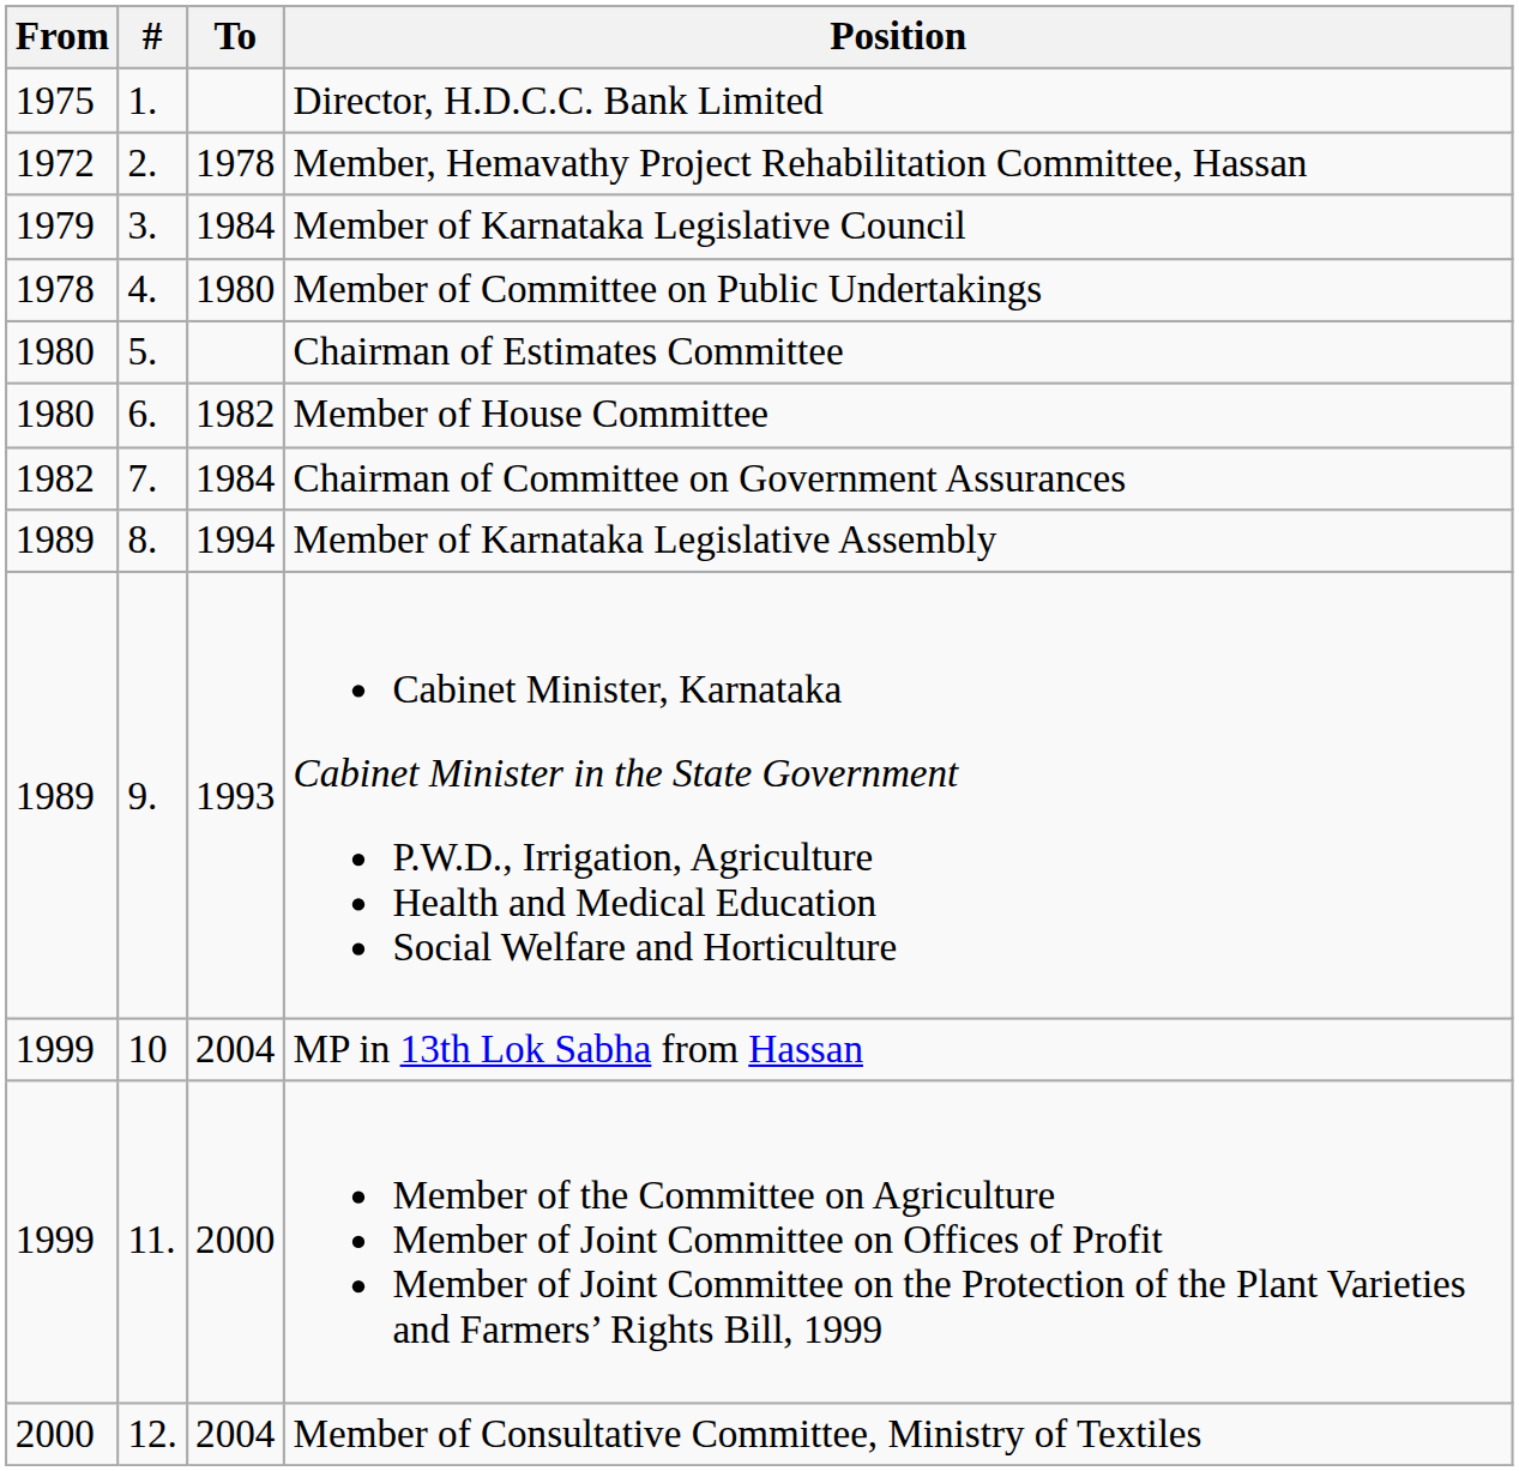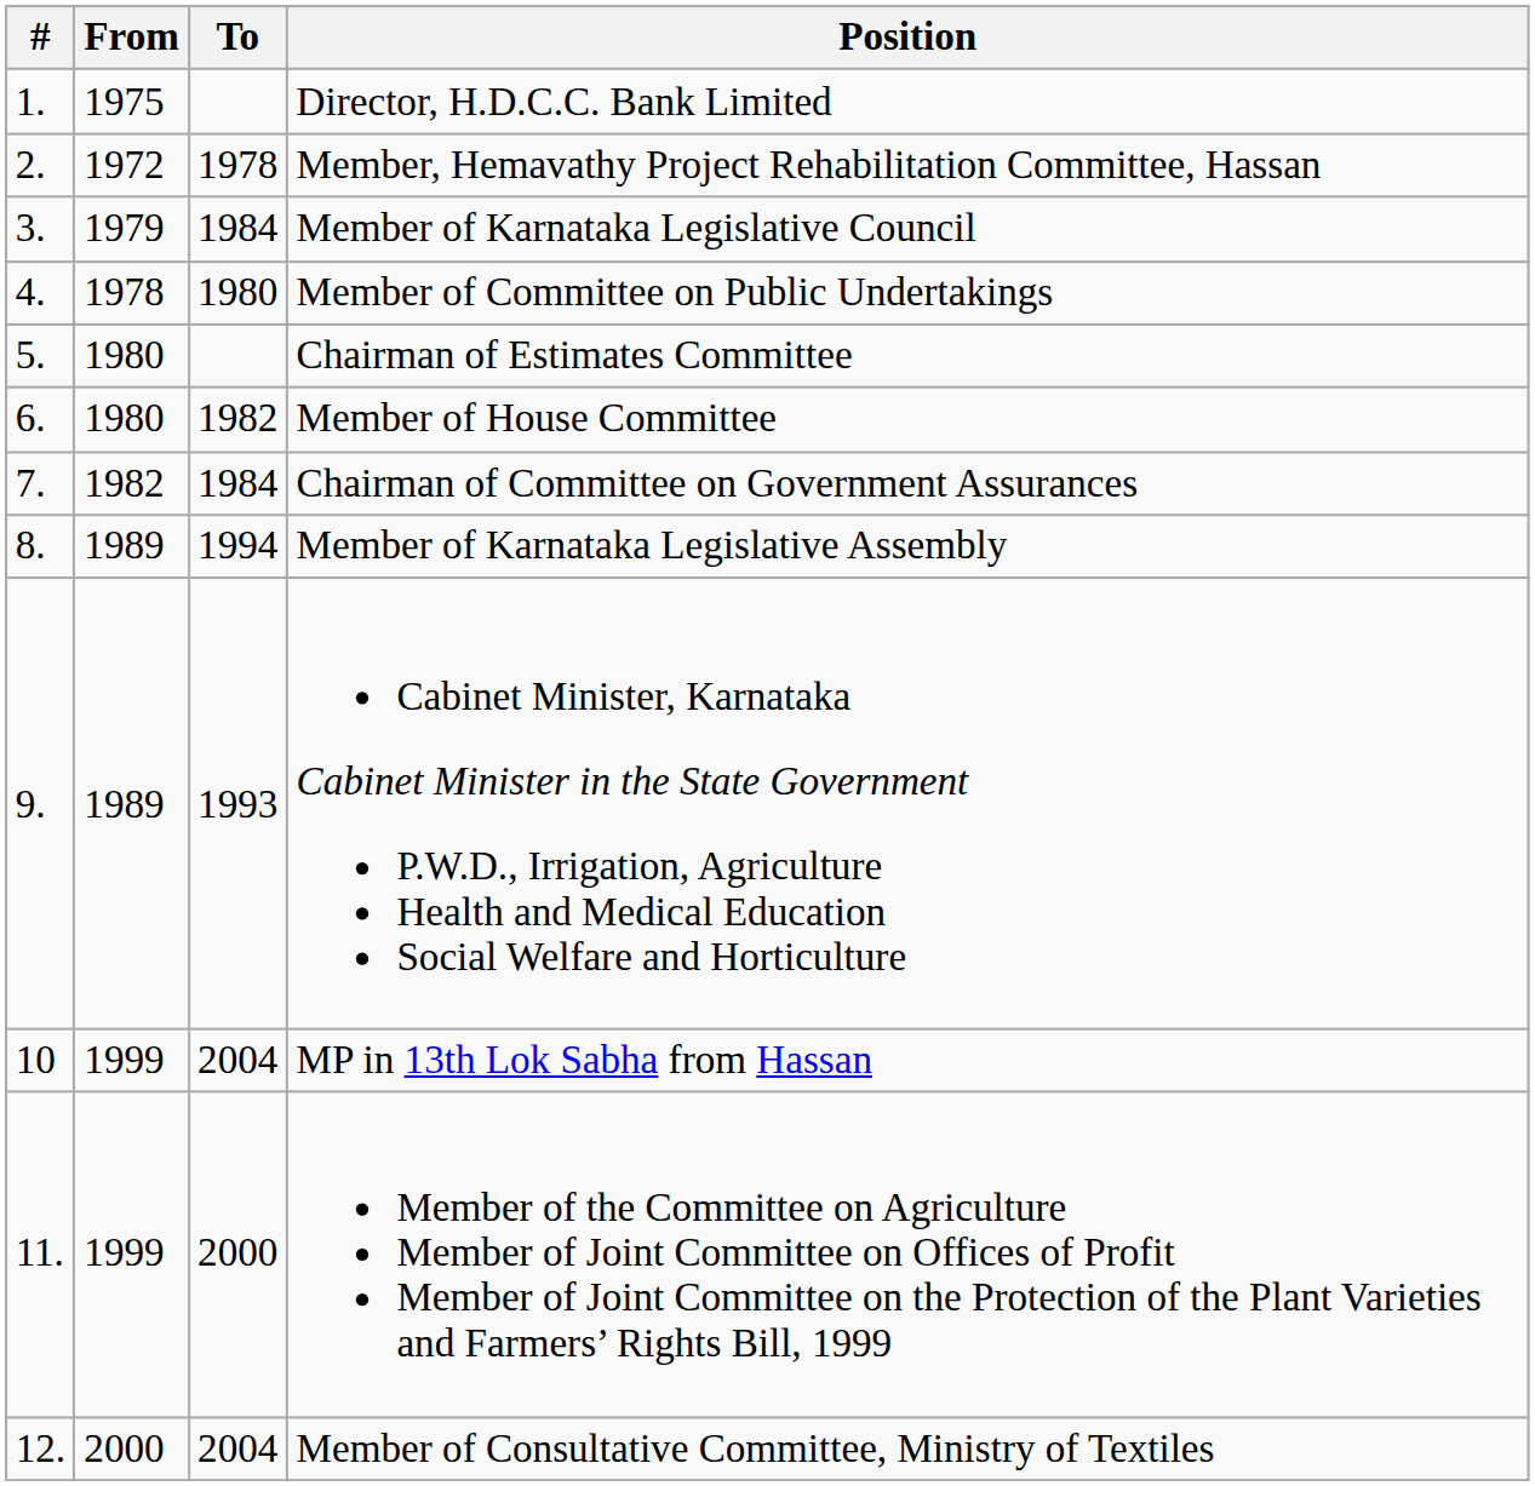columns swapped: # <-> From
